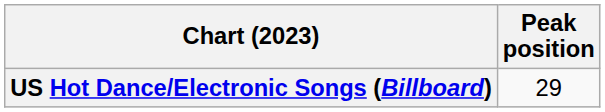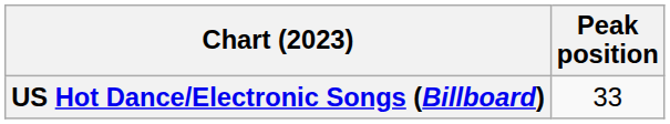US Hot Dance/Electronic Songs (Billboard) | Peak position: 29 -> 33
